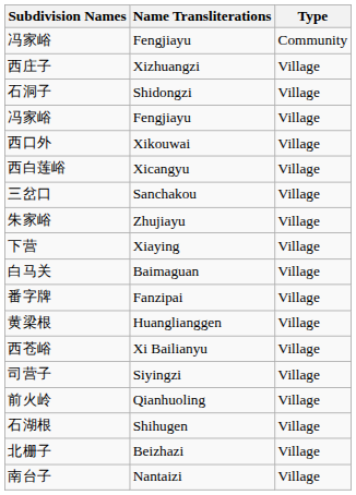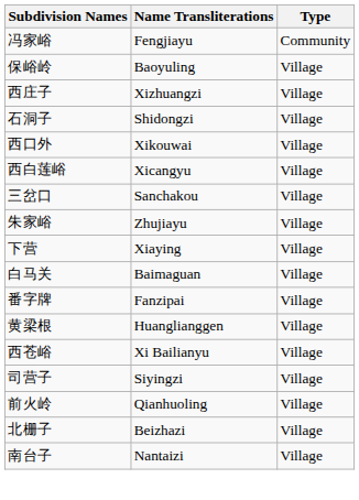+ row: 保峪岭 | Baoyuling | Village
- row: 冯家峪 | Fengjiayu | Village
- row: 石湖根 | Shihugen | Village
